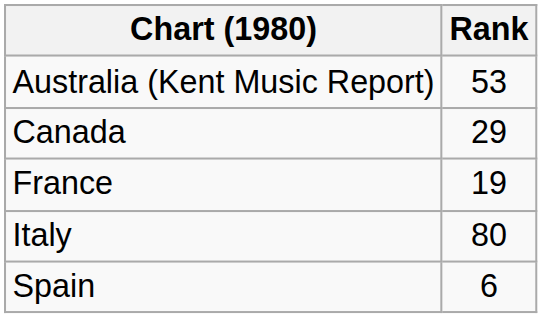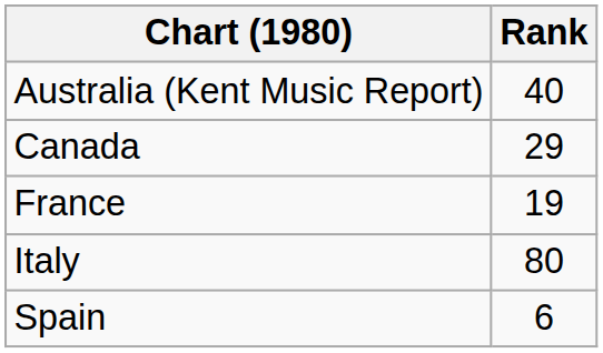Australia (Kent Music Report) | Rank: 53 -> 40
